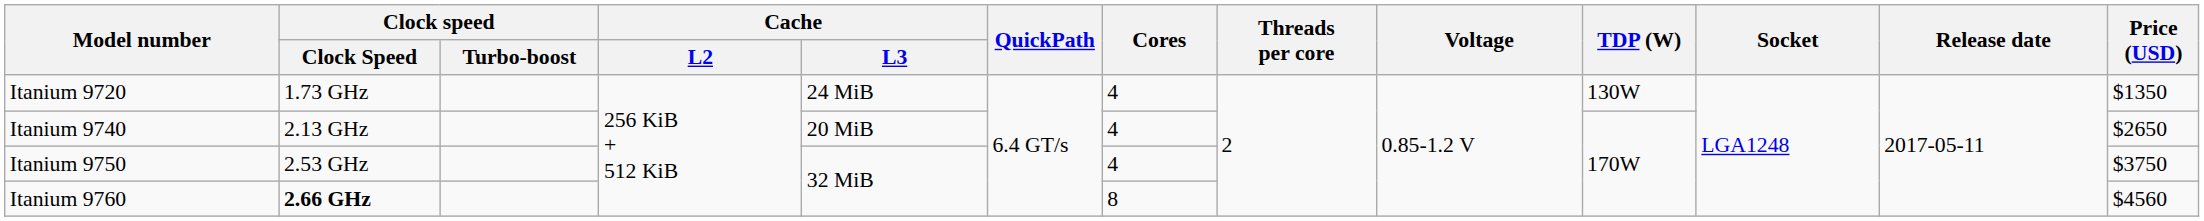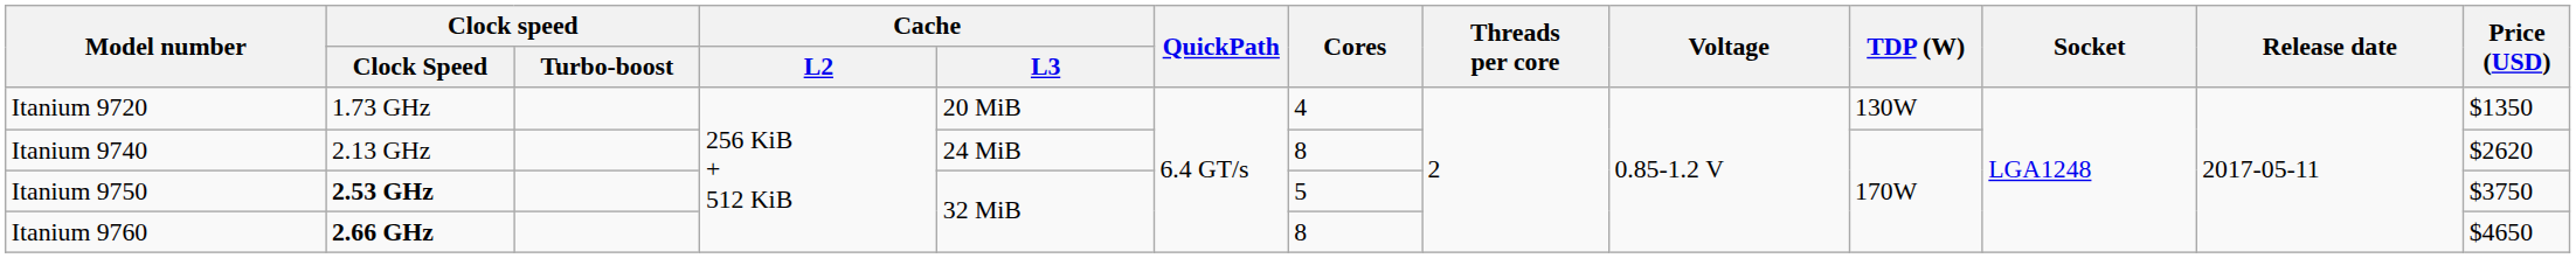Itanium 9720 | Cache / L3: 24 MiB -> 20 MiB
Itanium 9740 | Cache / L3: 20 MiB -> 24 MiB
Itanium 9740 | Cores: 4 -> 8
Itanium 9740 | Price (USD): $2650 -> $2620
Itanium 9750 | Clock speed / Clock Speed: normal -> bold
Itanium 9750 | Cores: 4 -> 5
Itanium 9760 | Price (USD): $4560 -> $4650
